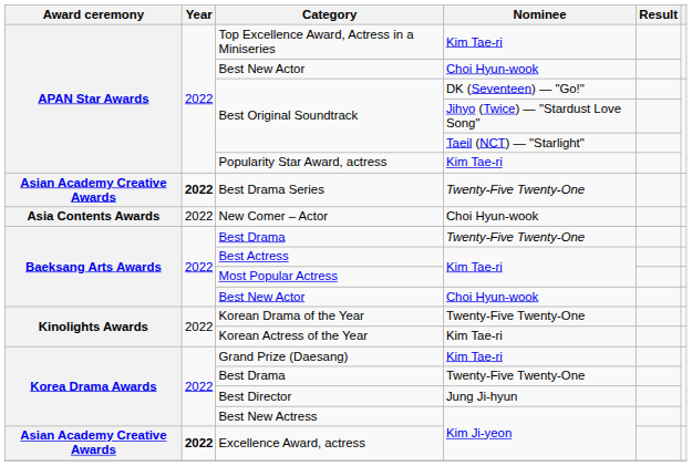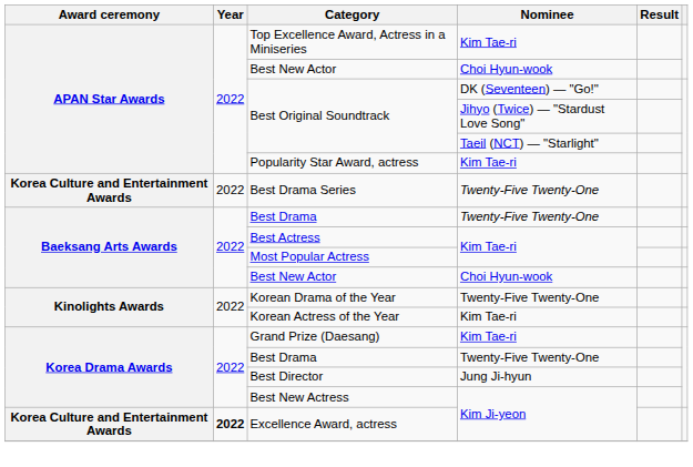Best Drama Series | Award ceremony: Asian Academy Creative Awards -> Korea Culture and Entertainment Awards
Best Drama Series | Year: bold -> normal
- row: Asia Contents Awards | 2022 | New Comer – Actor | Choi Hyun-wook
Excellence Award, actress | Award ceremony: Asian Academy Creative Awards -> Korea Culture and Entertainment Awards
